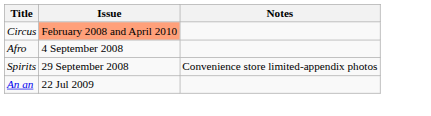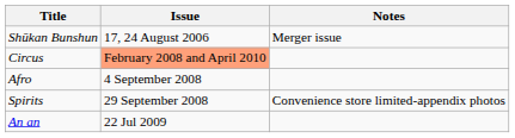+ row: Shūkan Bunshun | 17, 24 August 2006 | Merger issue
